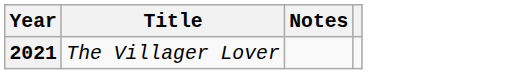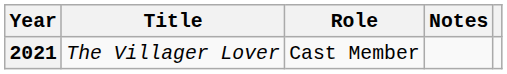+ column: Role | Cast Member
